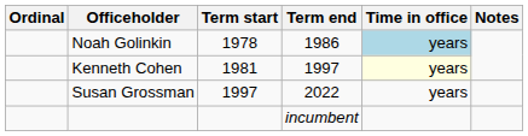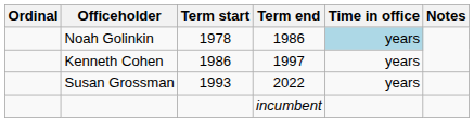Kenneth Cohen | Term start: 1981 -> 1986
Kenneth Cohen | Time in office: lightyellow background -> no background
Susan Grossman | Term start: 1997 -> 1993
